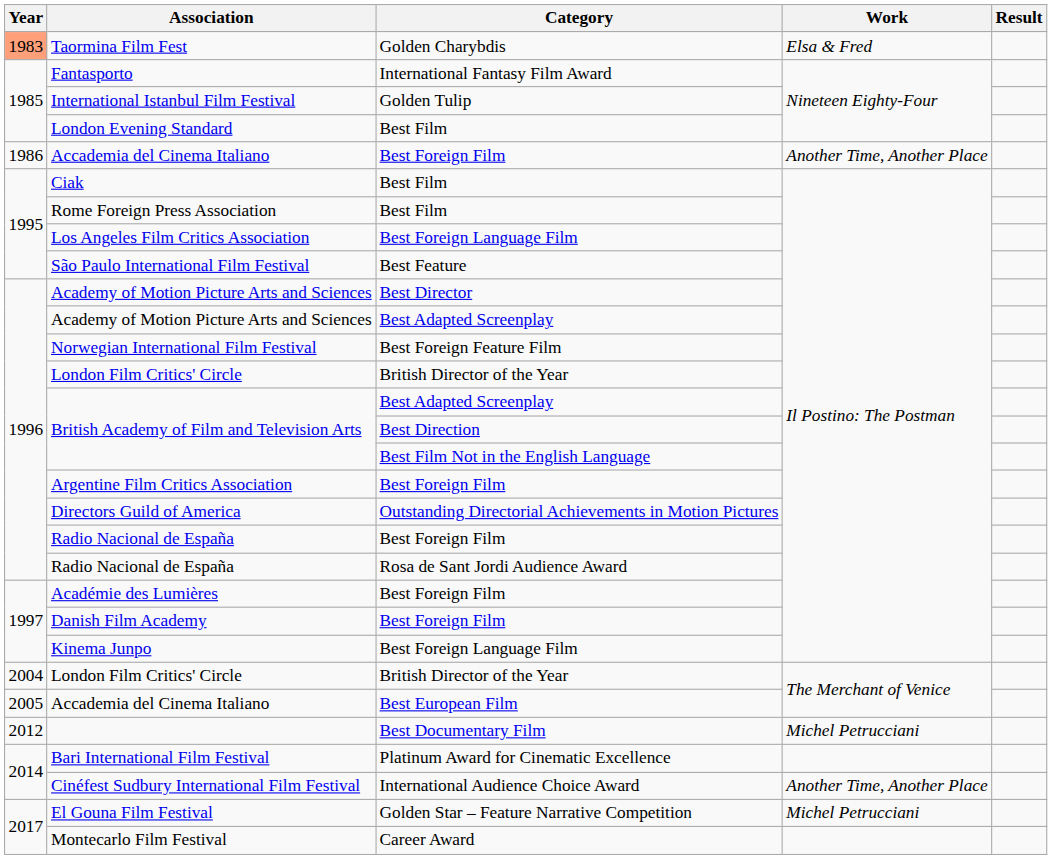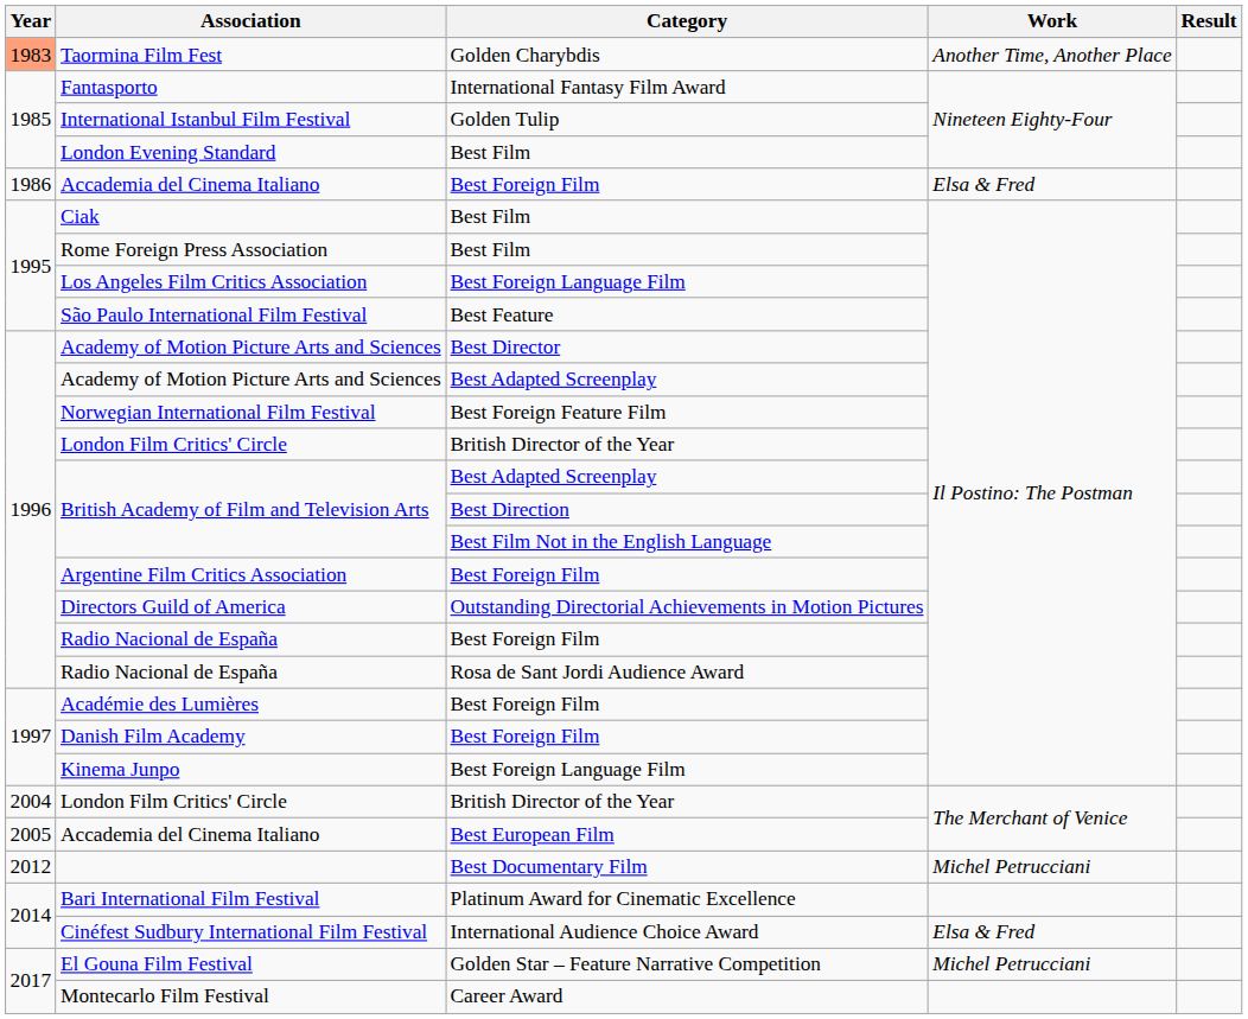Taormina Film Fest | Work: Elsa & Fred -> Another Time, Another Place
Accademia del Cinema Italiano / Best Foreign Film | Work: Another Time, Another Place -> Elsa & Fred
Cinéfest Sudbury International Film Festival | Work: Another Time, Another Place -> Elsa & Fred
